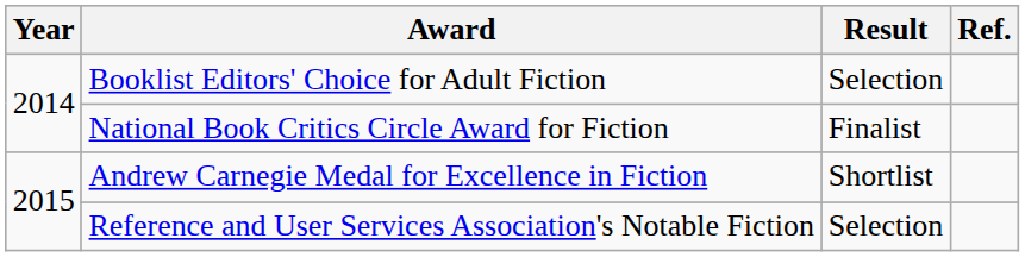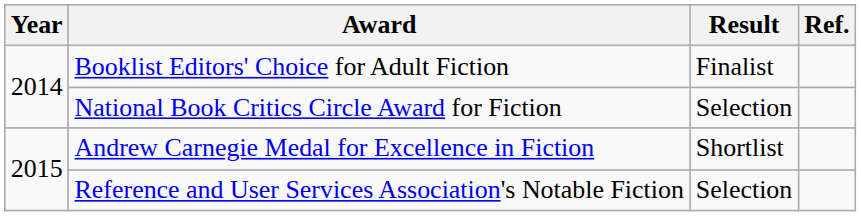Booklist Editors' Choice for Adult Fiction | Result: Selection -> Finalist
National Book Critics Circle Award for Fiction | Result: Finalist -> Selection
